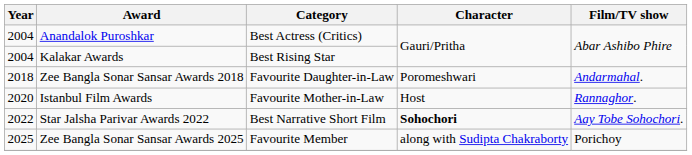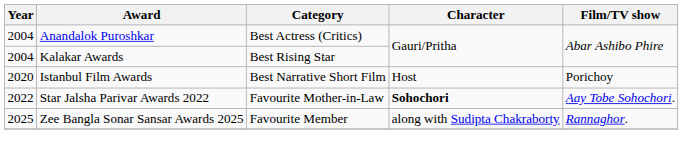- row: 2018 | Zee Bangla Sonar Sansar Awards 2018 | Favourite Daughter-in-Law | Poromeshwari | Andarmahal.
Istanbul Film Awards | Category: Favourite Mother-in-Law -> Best Narrative Short Film
Istanbul Film Awards | Film/TV show: Rannaghor. -> Porichoy
Star Jalsha Parivar Awards 2022 | Category: Best Narrative Short Film -> Favourite Mother-in-Law
Zee Bangla Sonar Sansar Awards 2025 | Film/TV show: Porichoy -> Rannaghor.
